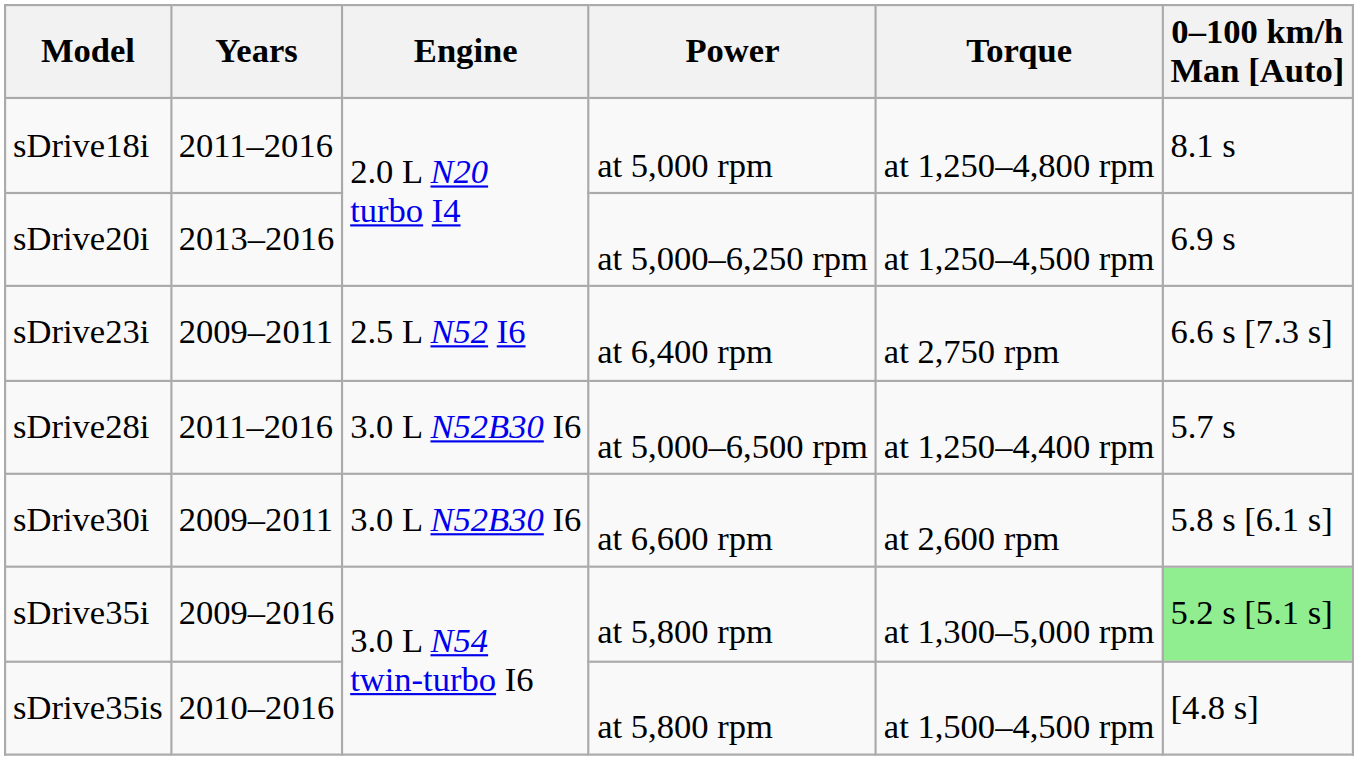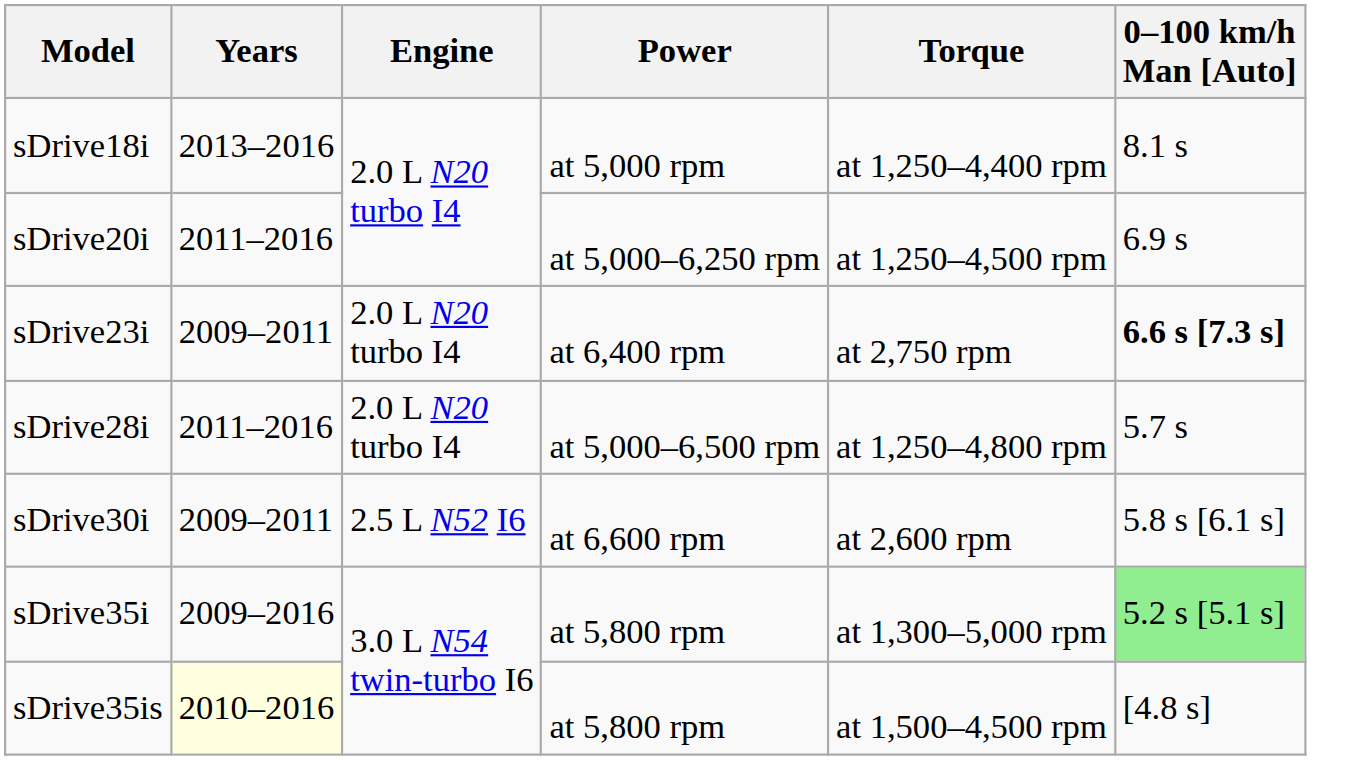sDrive18i | Years: 2011–2016 -> 2013–2016
sDrive18i | Torque: at 1,250–4,800 rpm -> at 1,250–4,400 rpm
sDrive20i | Years: 2013–2016 -> 2011–2016
sDrive23i | Engine: 2.5 L N52 I6 -> 2.0 L N20 turbo I4
sDrive23i | 0–100 km/h Man [Auto]: normal -> bold
sDrive28i | Engine: 3.0 L N52B30 I6 -> 2.0 L N20 turbo I4
sDrive28i | Torque: at 1,250–4,400 rpm -> at 1,250–4,800 rpm
sDrive30i | Engine: 3.0 L N52B30 I6 -> 2.5 L N52 I6
sDrive35is | Years: no background -> lightyellow background
